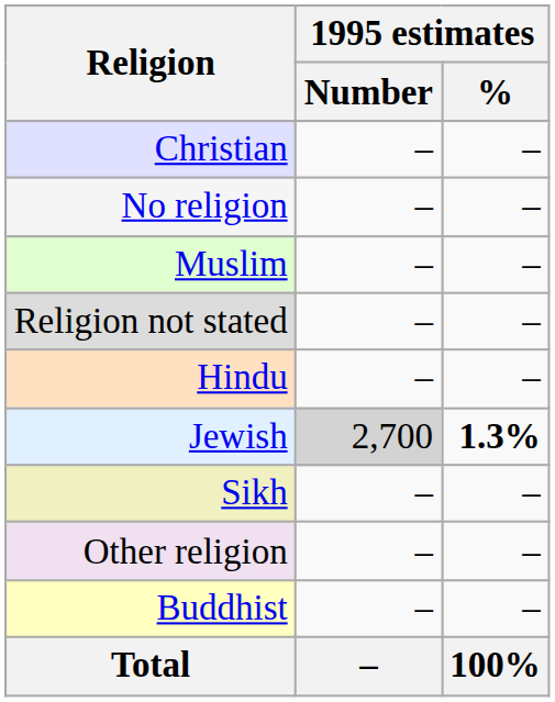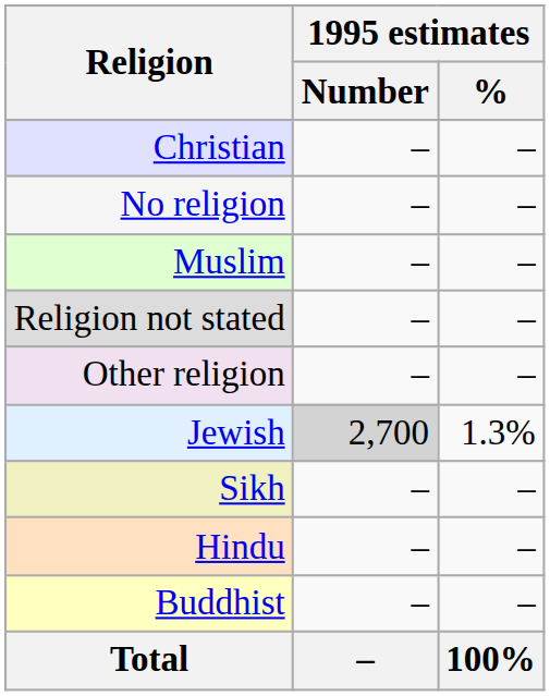rows swapped: Hindu <-> Other religion
Jewish | 1995 estimates / %: bold -> normal
